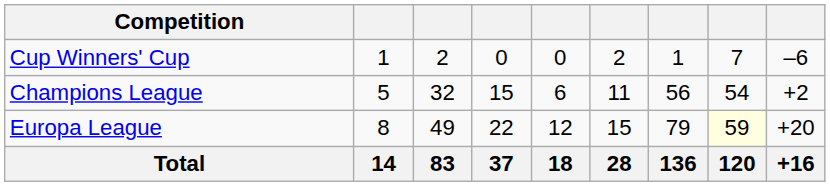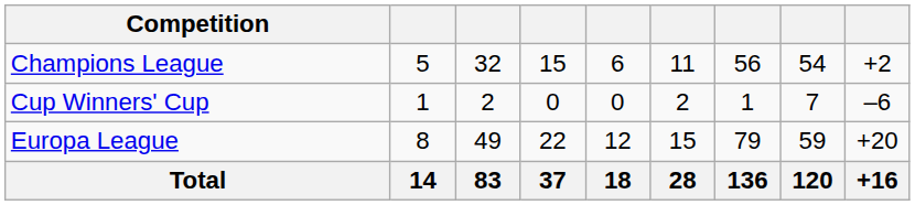rows swapped: Champions League <-> Cup Winners' Cup
Europa League | column 8: lightyellow background -> no background
